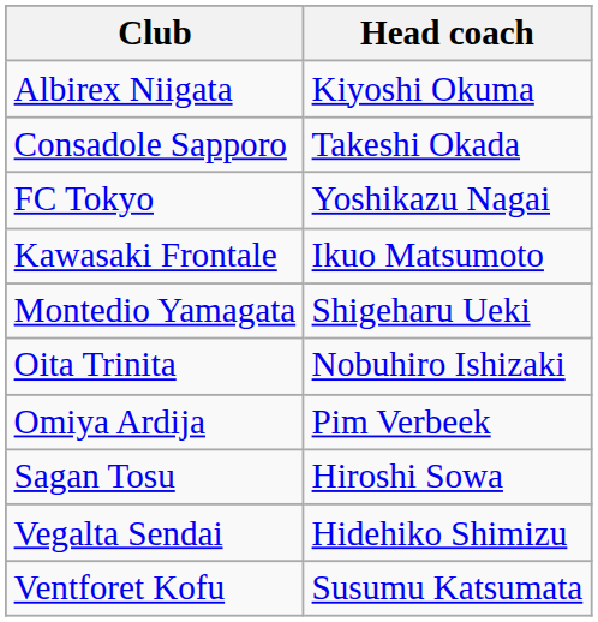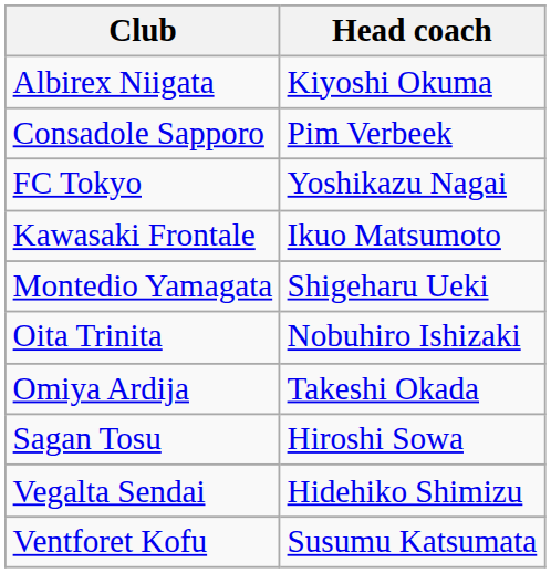Consadole Sapporo | Head coach: Takeshi Okada -> Pim Verbeek
Omiya Ardija | Head coach: Pim Verbeek -> Takeshi Okada
